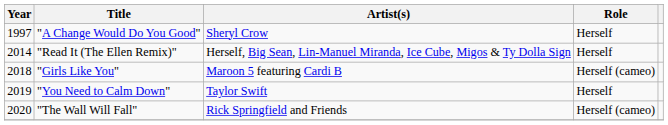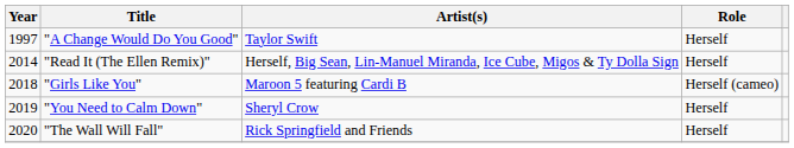"A Change Would Do You Good" | Artist(s): Sheryl Crow -> Taylor Swift
"You Need to Calm Down" | Artist(s): Taylor Swift -> Sheryl Crow
"The Wall Will Fall" | Role: Herself (cameo) -> Herself
